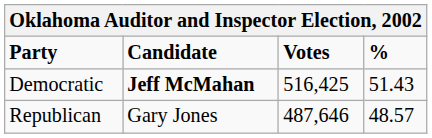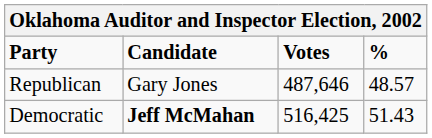rows swapped: Democratic <-> Republican
